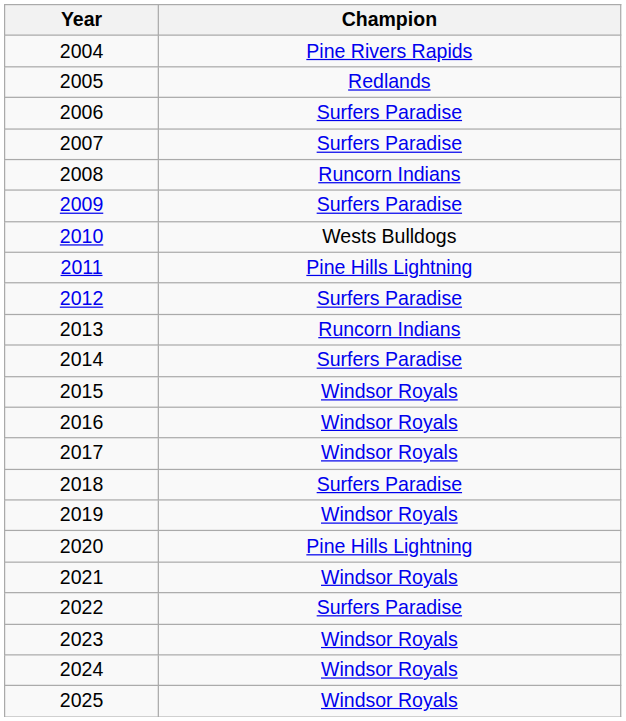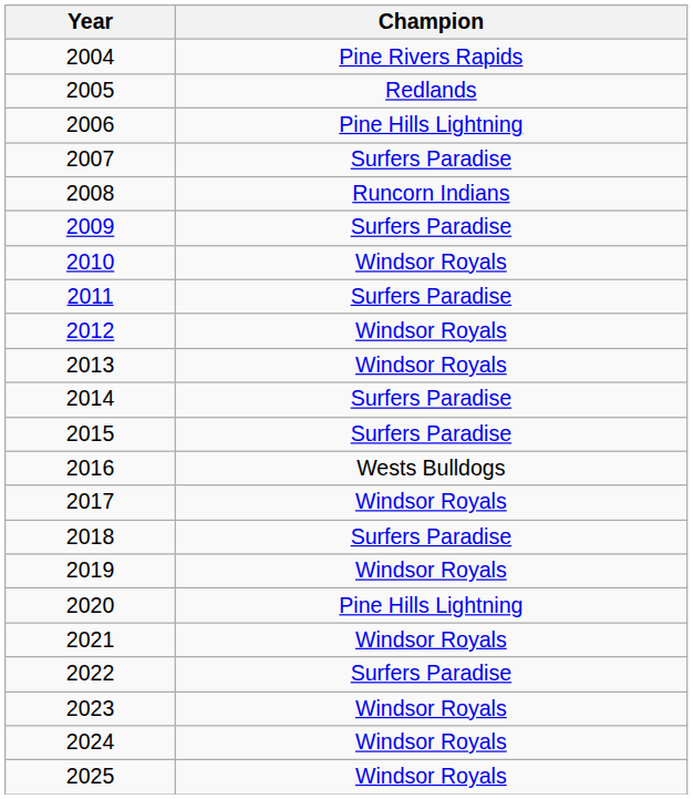2006 | Champion: Surfers Paradise -> Pine Hills Lightning
2010 | Champion: Wests Bulldogs -> Windsor Royals
2011 | Champion: Pine Hills Lightning -> Surfers Paradise
2012 | Champion: Surfers Paradise -> Windsor Royals
2013 | Champion: Runcorn Indians -> Windsor Royals
2015 | Champion: Windsor Royals -> Surfers Paradise
2016 | Champion: Windsor Royals -> Wests Bulldogs
